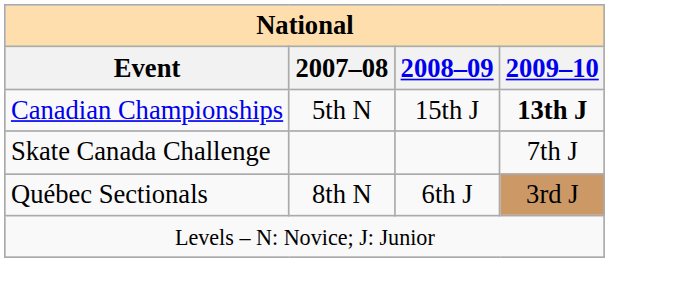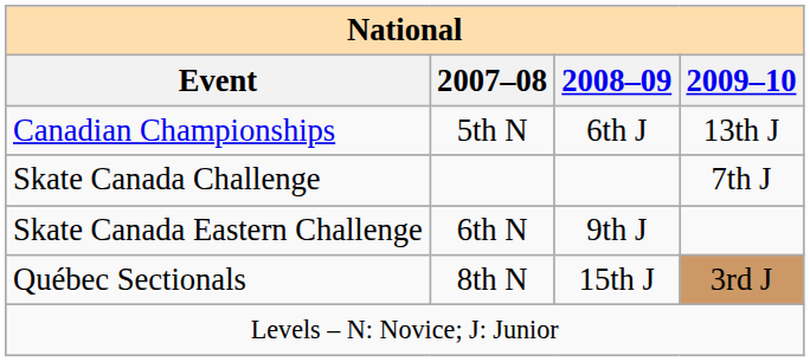Canadian Championships | 2008–09: 15th J -> 6th J
Canadian Championships | 2009–10: bold -> normal
+ row: Skate Canada Eastern Challenge | 6th N | 9th J
Québec Sectionals | 2008–09: 6th J -> 15th J
